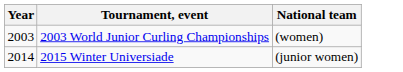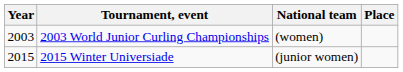+ column: Place
2015 Winter Universiade | Year: 2014 -> 2015
